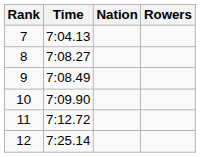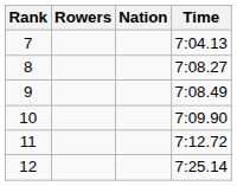columns swapped: Rowers <-> Time
